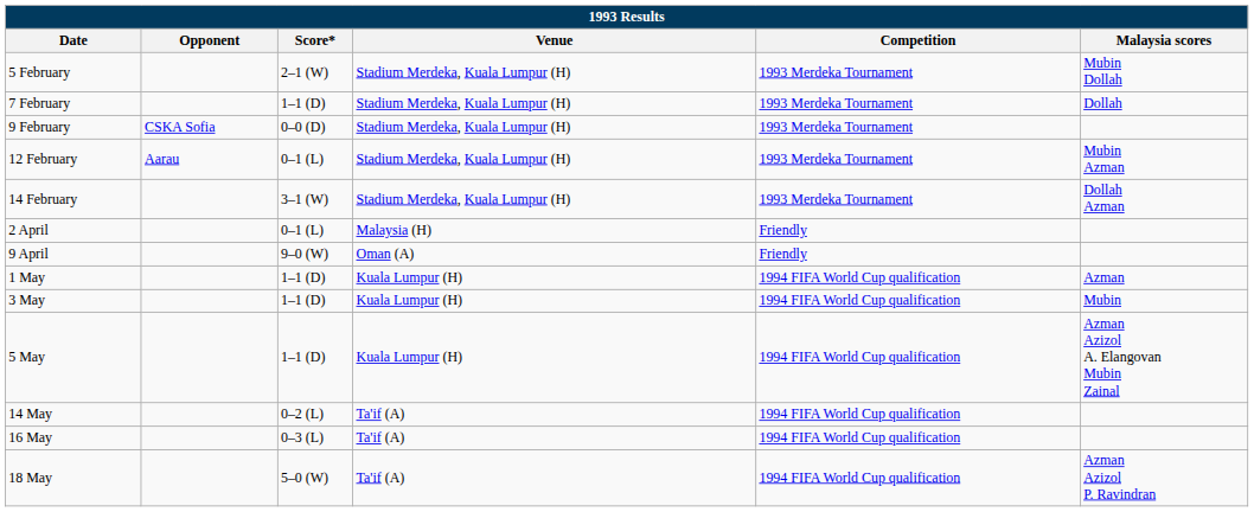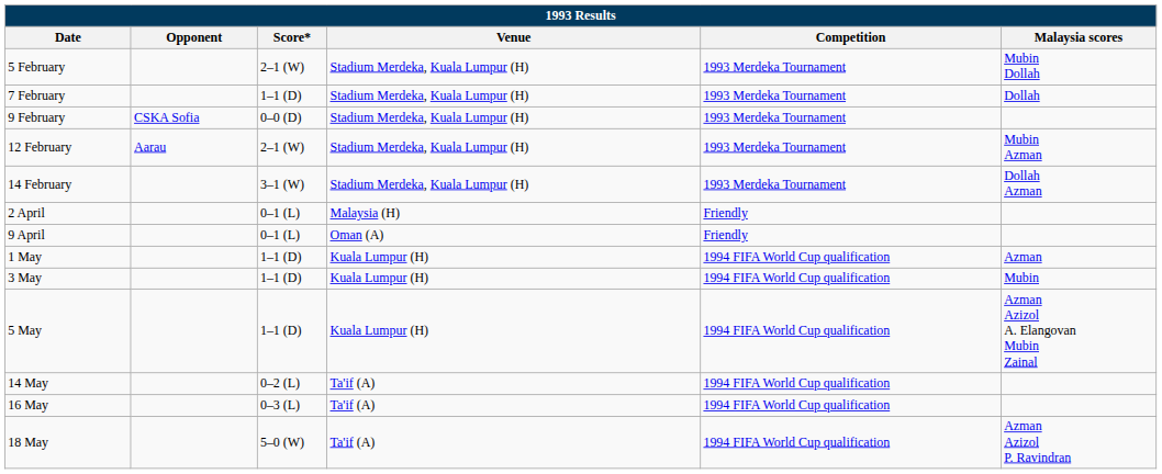12 February | Score*: 0–1 (L) -> 2–1 (W)
9 April | Score*: 9–0 (W) -> 0–1 (L)
